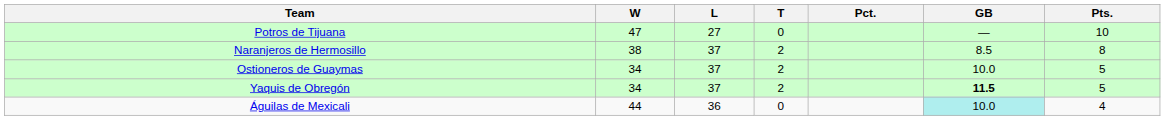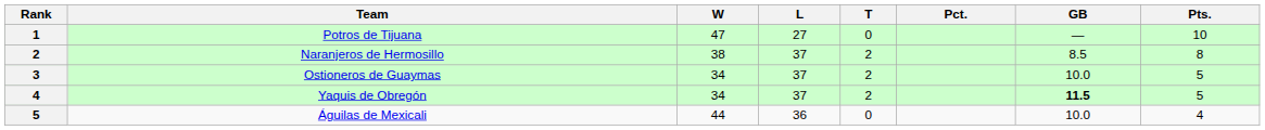+ column: Rank | 1 | 2 | 3 | 4 | 5
Águilas de Mexicali | GB: paleturquoise background -> no background
